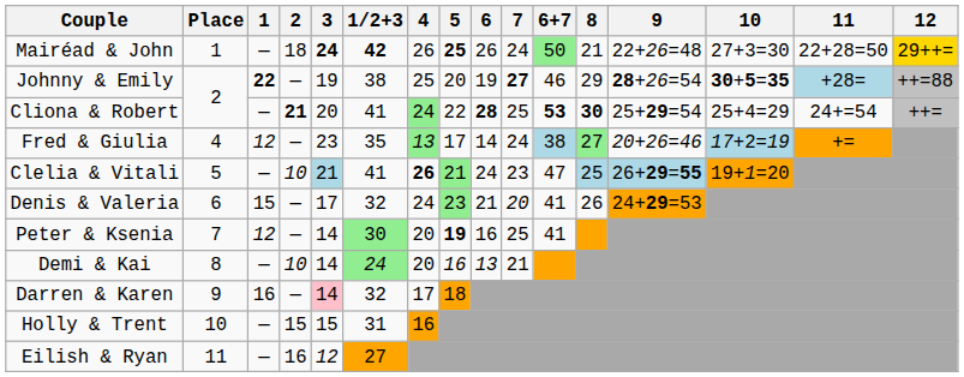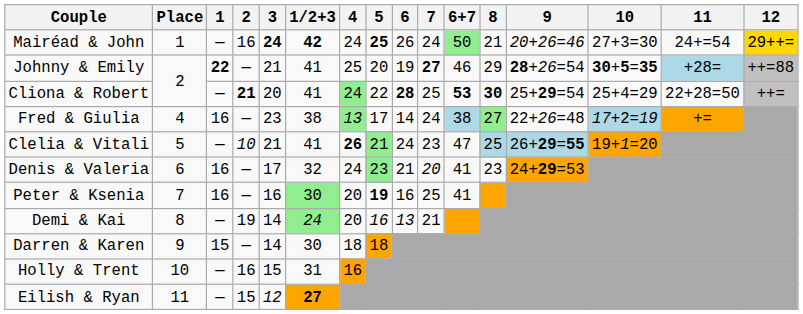Mairéad & John | 2: 18 -> 16
Mairéad & John | 4: 26 -> 24
Mairéad & John | 9: 22+26=48 -> 20+26=46
Mairéad & John | 11: 22+28=50 -> 24+=54
Johnny & Emily | 3: 19 -> 21
Johnny & Emily | 1/2+3: 38 -> 41
Cliona & Robert | 11: 24+=54 -> 22+28=50
Fred & Giulia | 1: 12 -> 16
Fred & Giulia | 1/2+3: 35 -> 38
Fred & Giulia | 9: 20+26=46 -> 22+26=48
Clelia & Vitali | 3: lightblue background -> no background
Denis & Valeria | 1: 15 -> 16
Denis & Valeria | 8: 26 -> 23
Peter & Ksenia | 1: 12 -> 16
Peter & Ksenia | 3: 14 -> 16
Demi & Kai | 2: 10 -> 19
Darren & Karen | 1: 16 -> 15
Darren & Karen | 3: pink background -> no background
Darren & Karen | 1/2+3: 32 -> 30
Darren & Karen | 4: 17 -> 18
Holly & Trent | 2: 15 -> 16
Eilish & Ryan | 2: 16 -> 15
Eilish & Ryan | 1/2+3: normal -> bold
